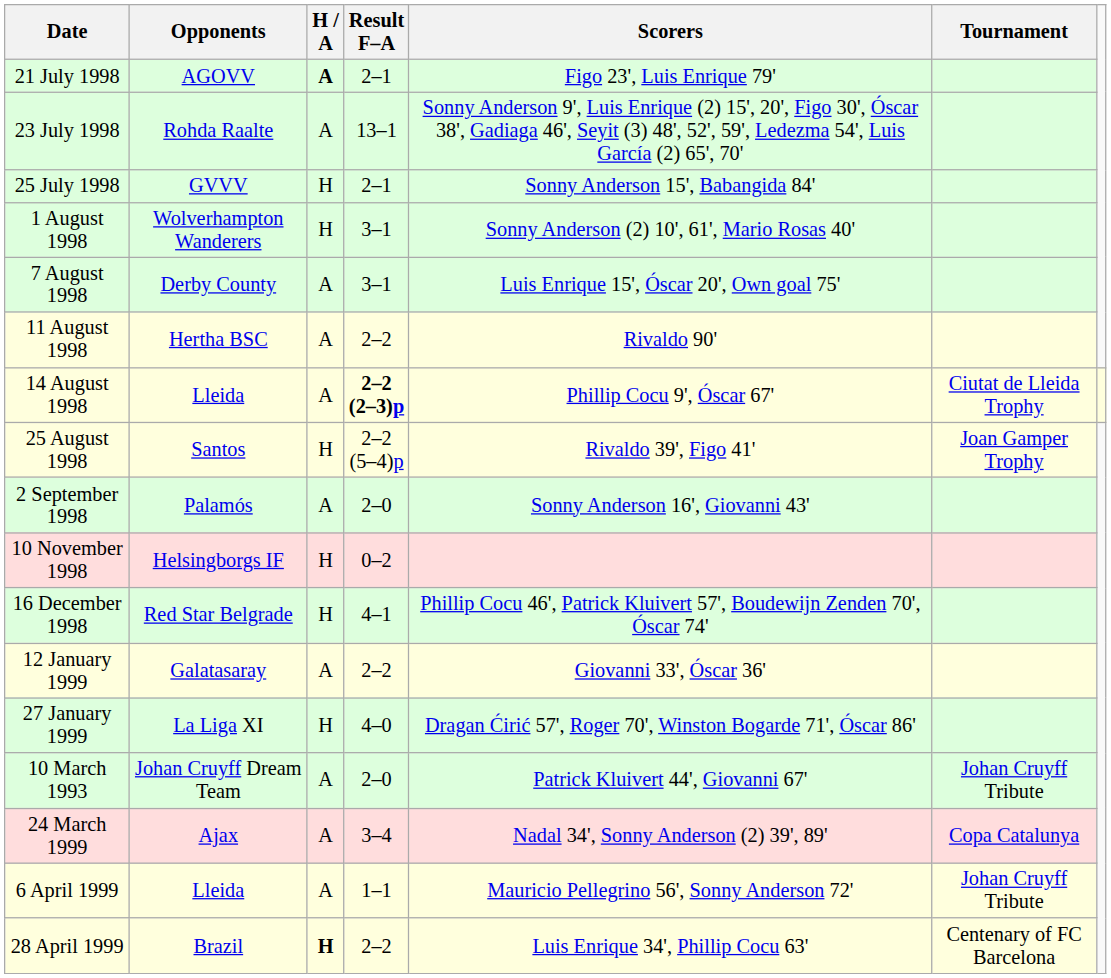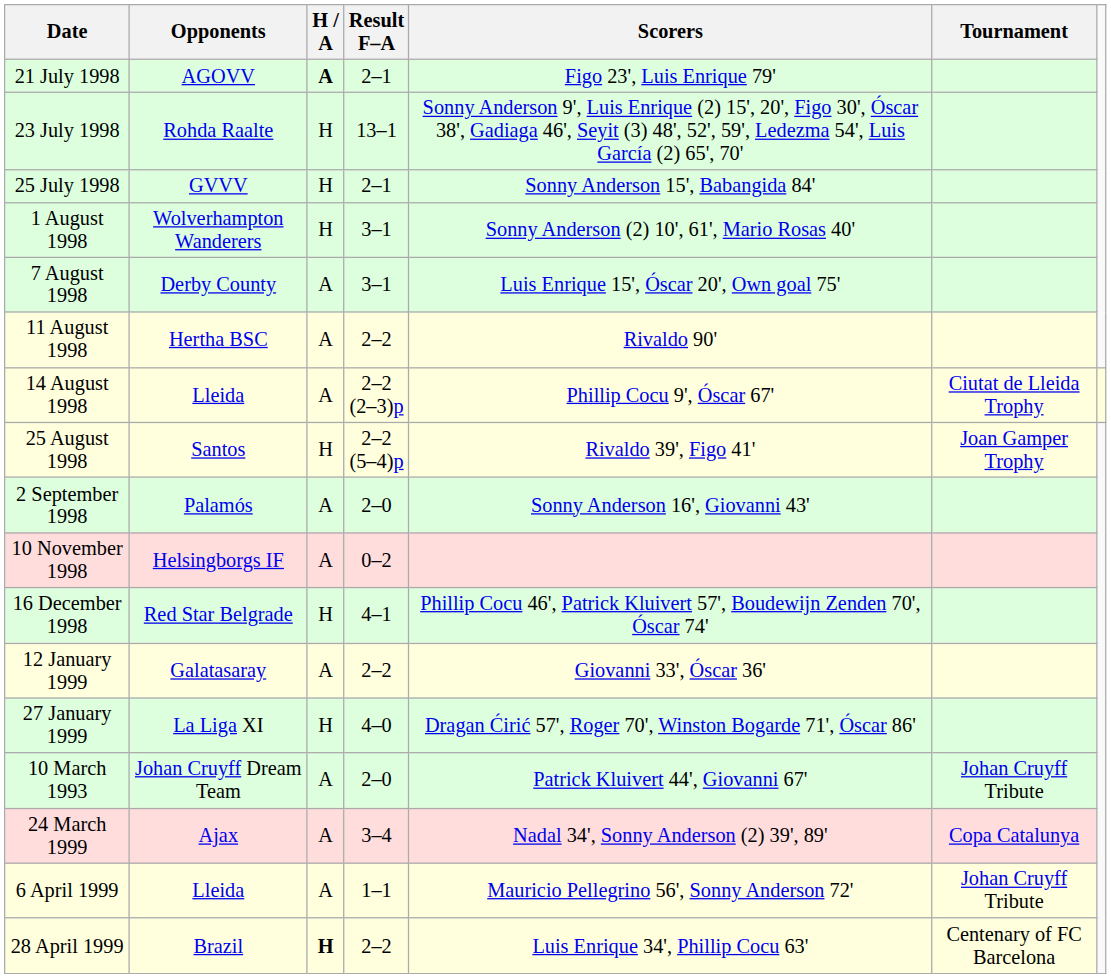23 July 1998 | H / A: A -> H
14 August 1998 | Result F–A: bold -> normal
10 November 1998 | H / A: H -> A
